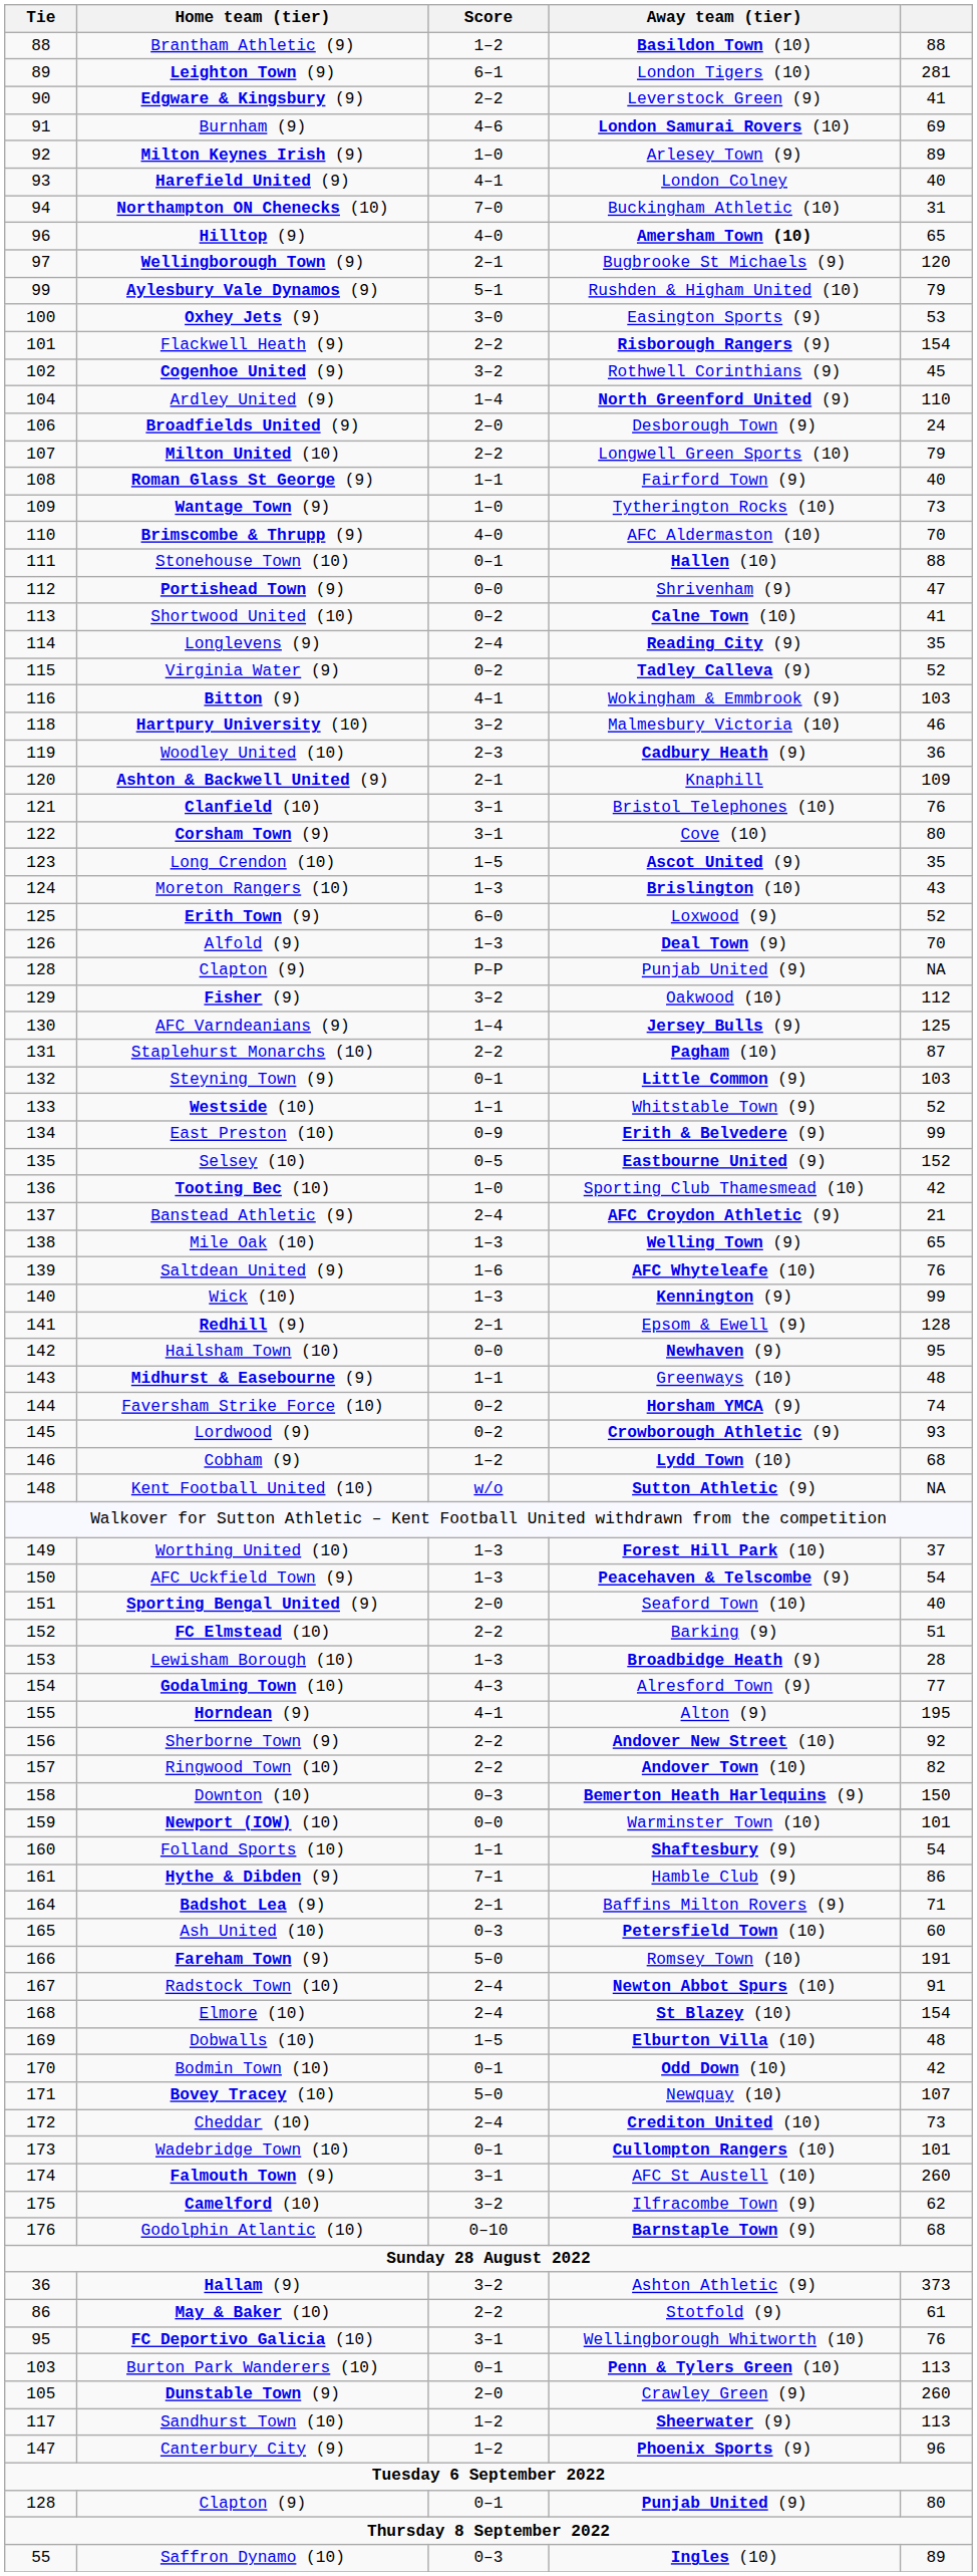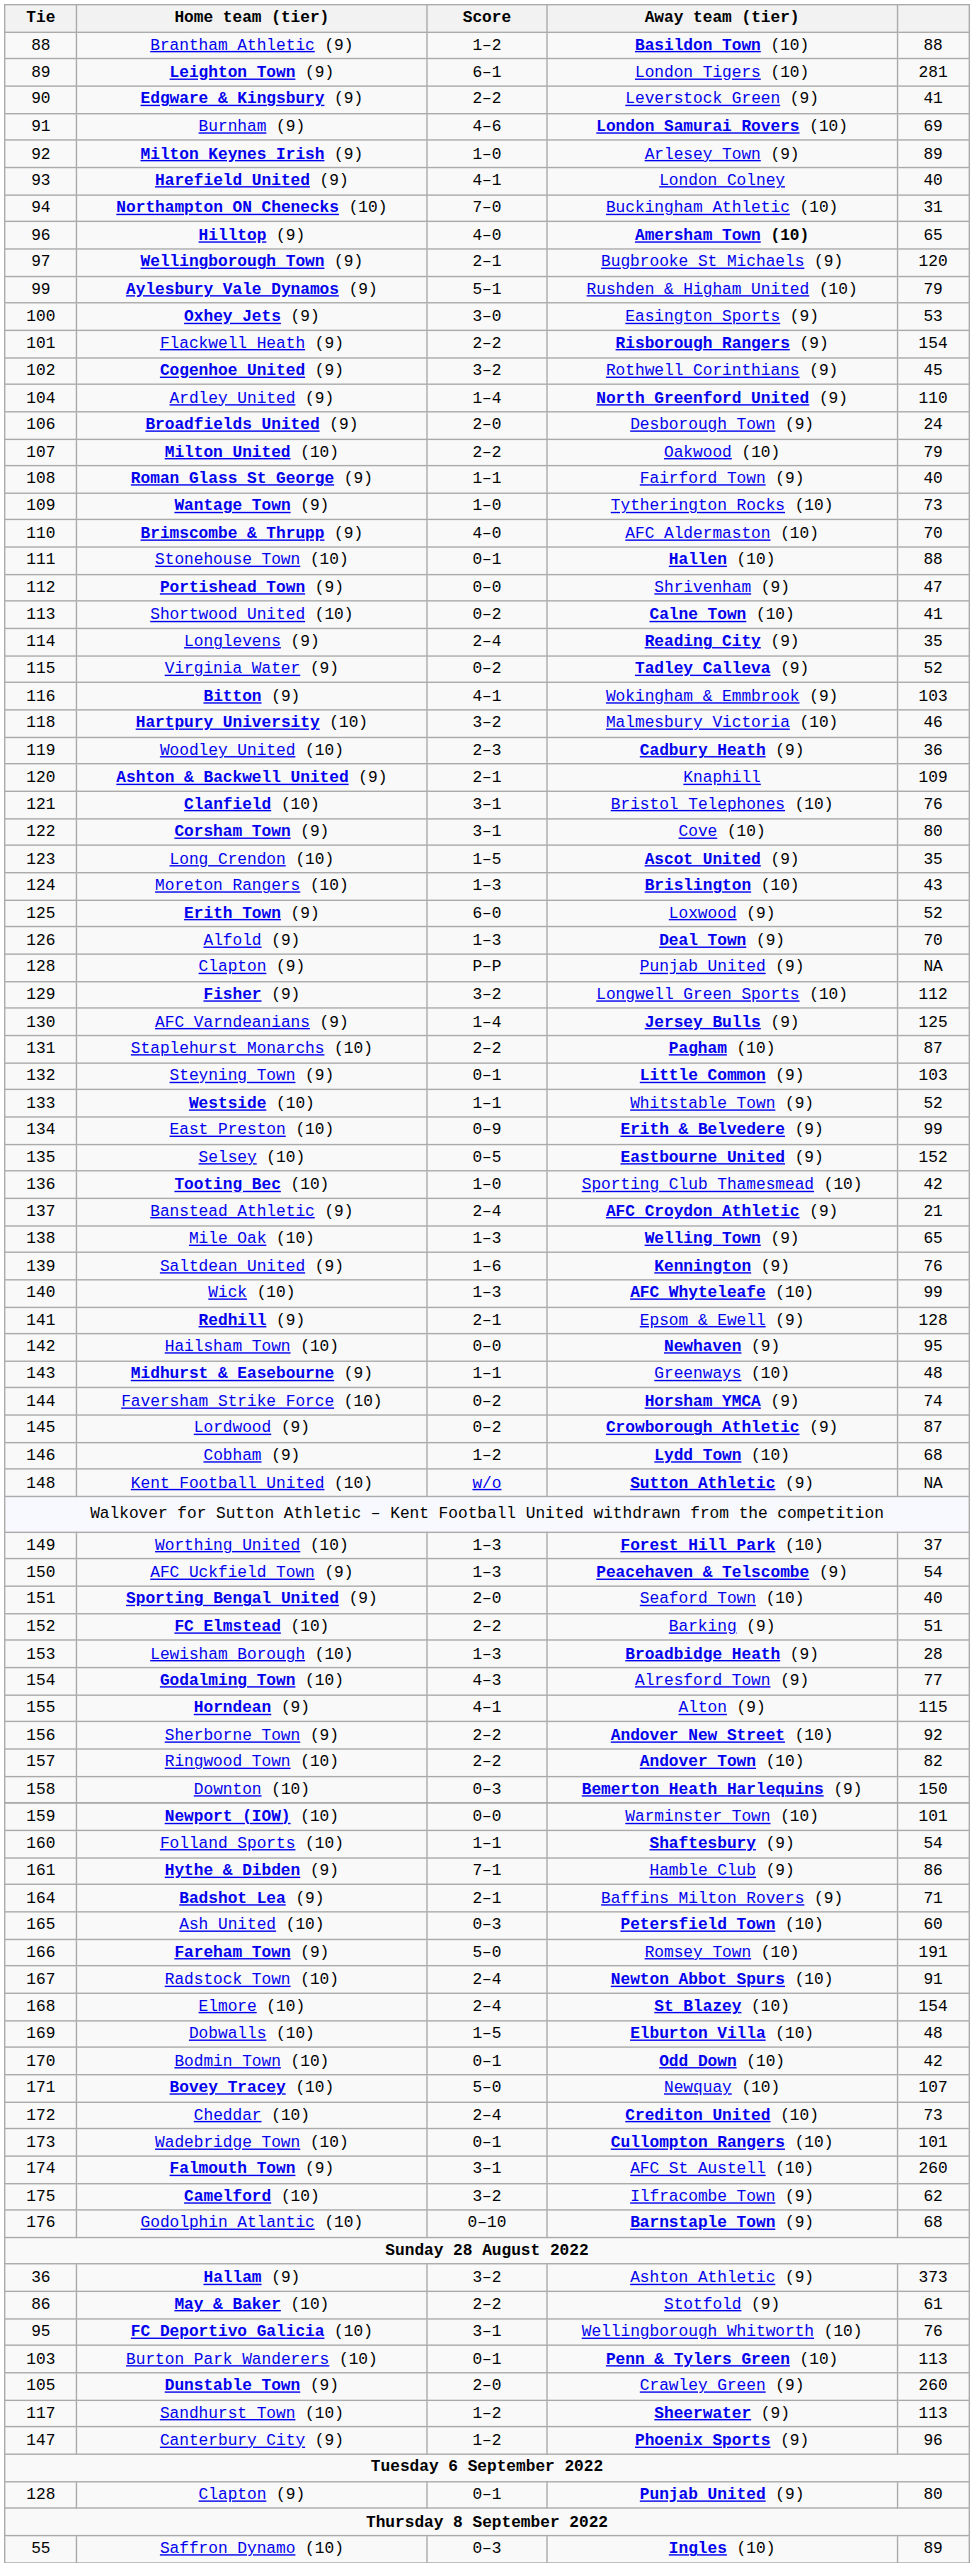Milton United (10) | Away team (tier): Longwell Green Sports (10) -> Oakwood (10)
Fisher (9) | Away team (tier): Oakwood (10) -> Longwell Green Sports (10)
Saltdean United (9) | Away team (tier): AFC Whyteleafe (10) -> Kennington (9)
Wick (10) | Away team (tier): Kennington (9) -> AFC Whyteleafe (10)
Lordwood (9) | column 5: 93 -> 87
Horndean (9) | column 5: 195 -> 115
